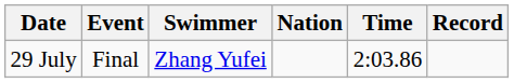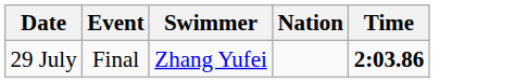- column: Record
29 July | Time: normal -> bold
